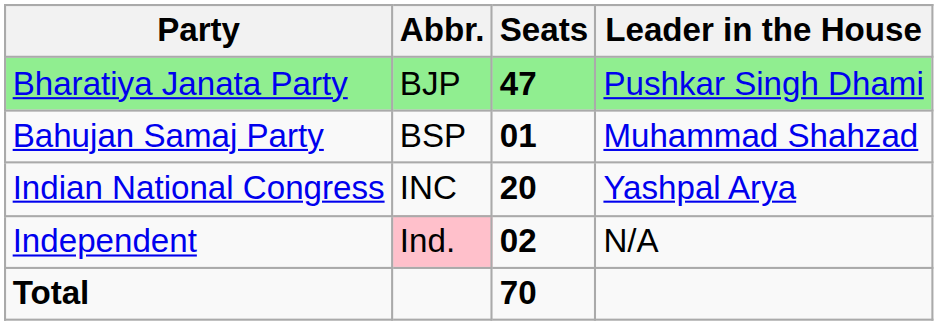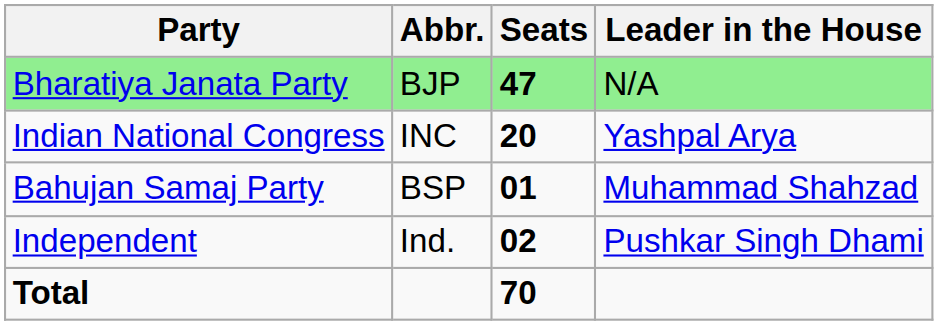Bharatiya Janata Party | Leader in the House: Pushkar Singh Dhami -> N/A
rows swapped: Indian National Congress <-> Bahujan Samaj Party
Independent | Abbr.: pink background -> no background
Independent | Leader in the House: N/A -> Pushkar Singh Dhami
